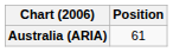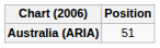Australia (ARIA) | Position: 61 -> 51
